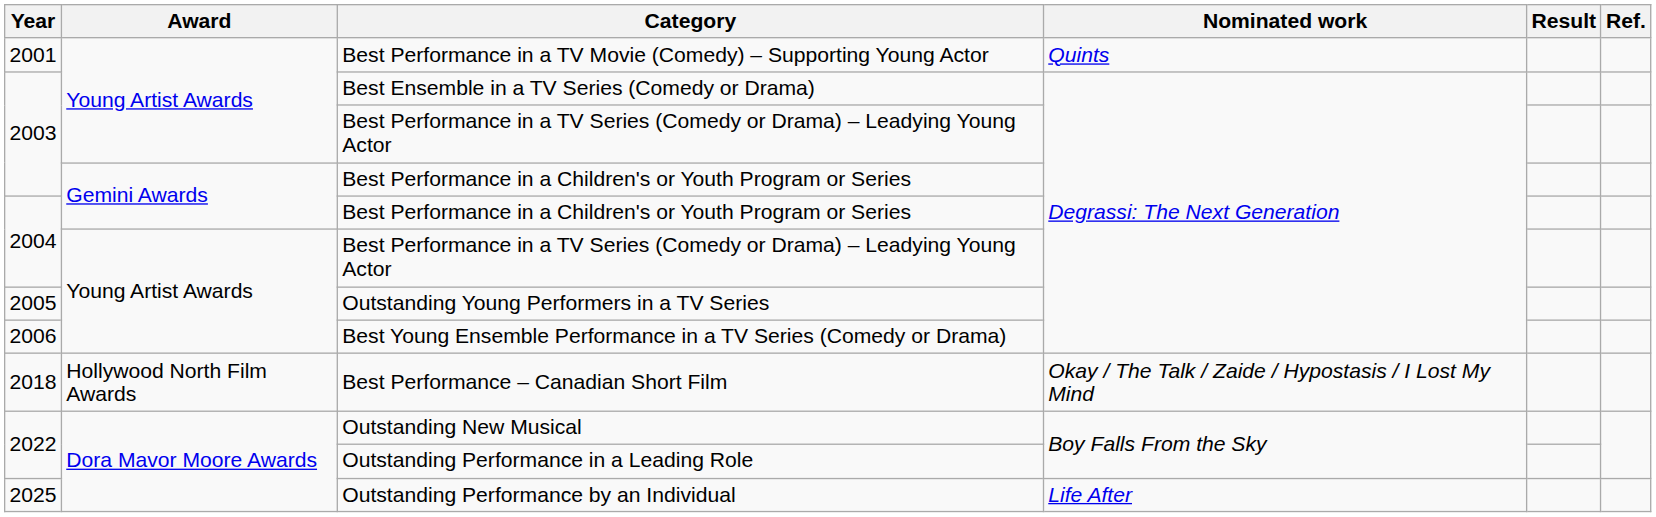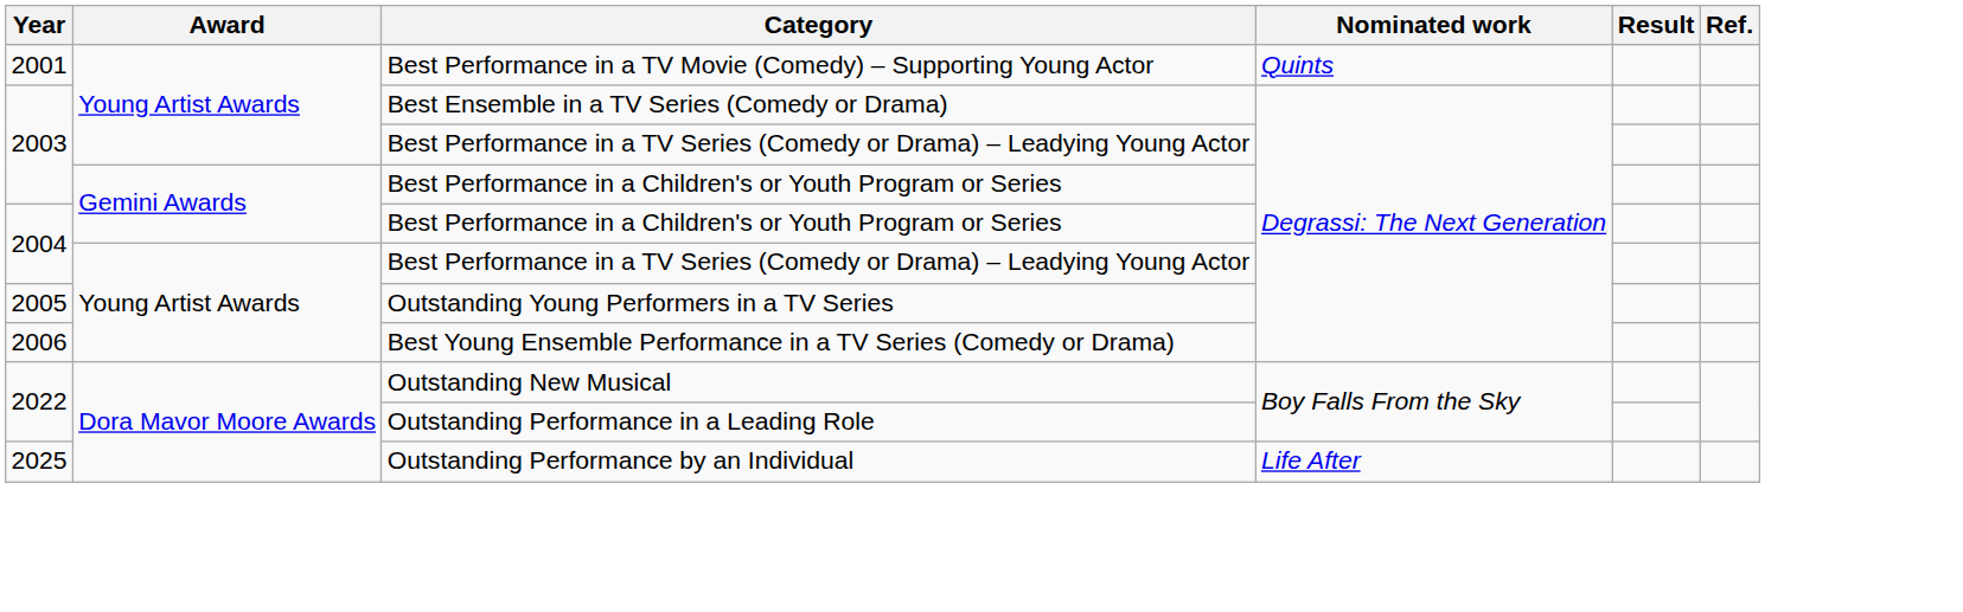- row: 2018 | Hollywood North Film Awards | Best Performance – Canadian Short Film | Okay / The Talk / Zaide / Hypostasis / I Lost My Mind
